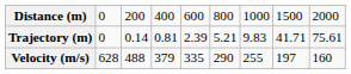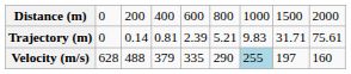Trajectory (m) | column 8: 41.71 -> 31.71
Velocity (m/s) | column 7: no background -> lightblue background
